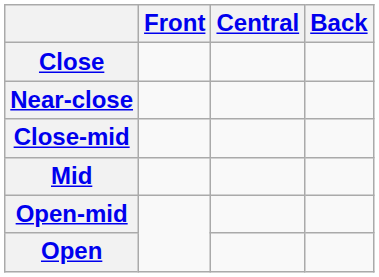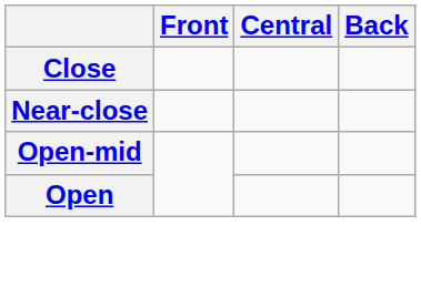- row: Close-mid
- row: Mid
